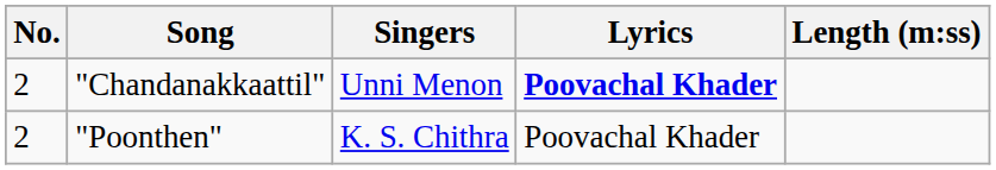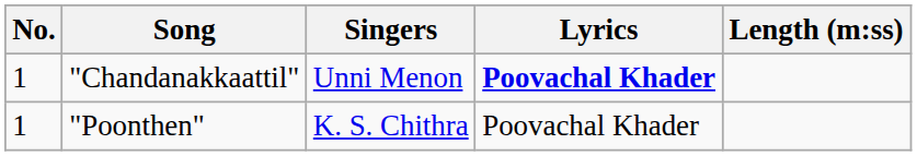"Chandanakkaattil" | No.: 2 -> 1
"Poonthen" | No.: 2 -> 1
